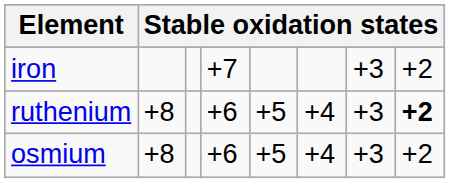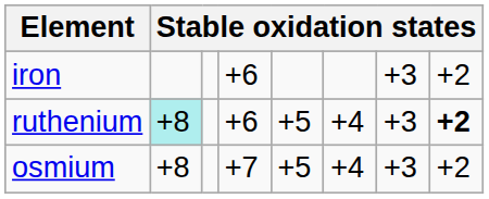iron | column 4: +7 -> +6
ruthenium | column 2: no background -> paleturquoise background
osmium | column 4: +6 -> +7
